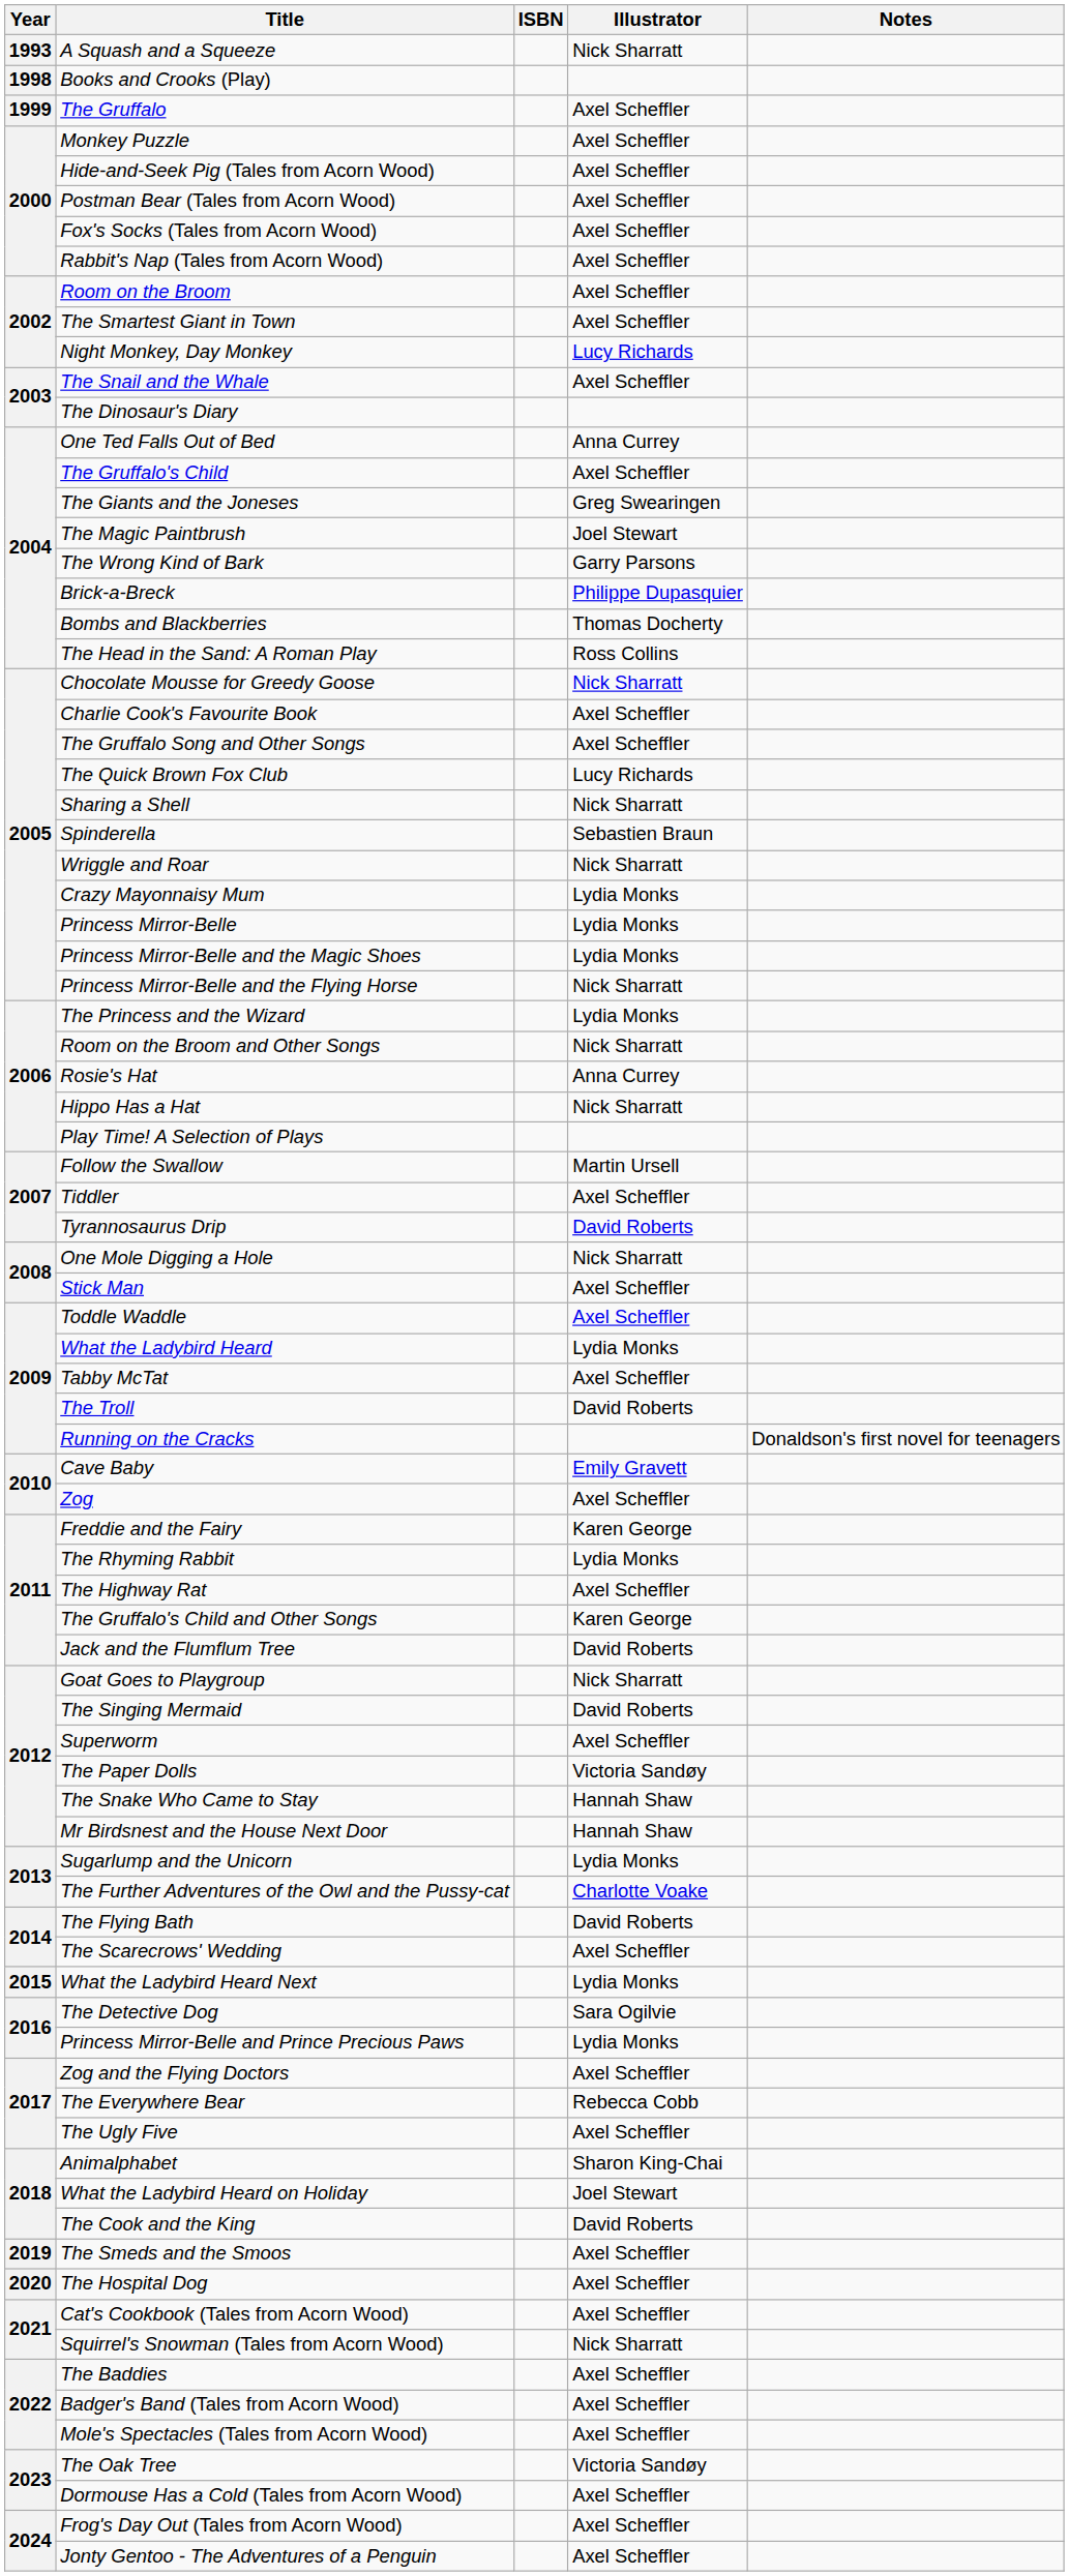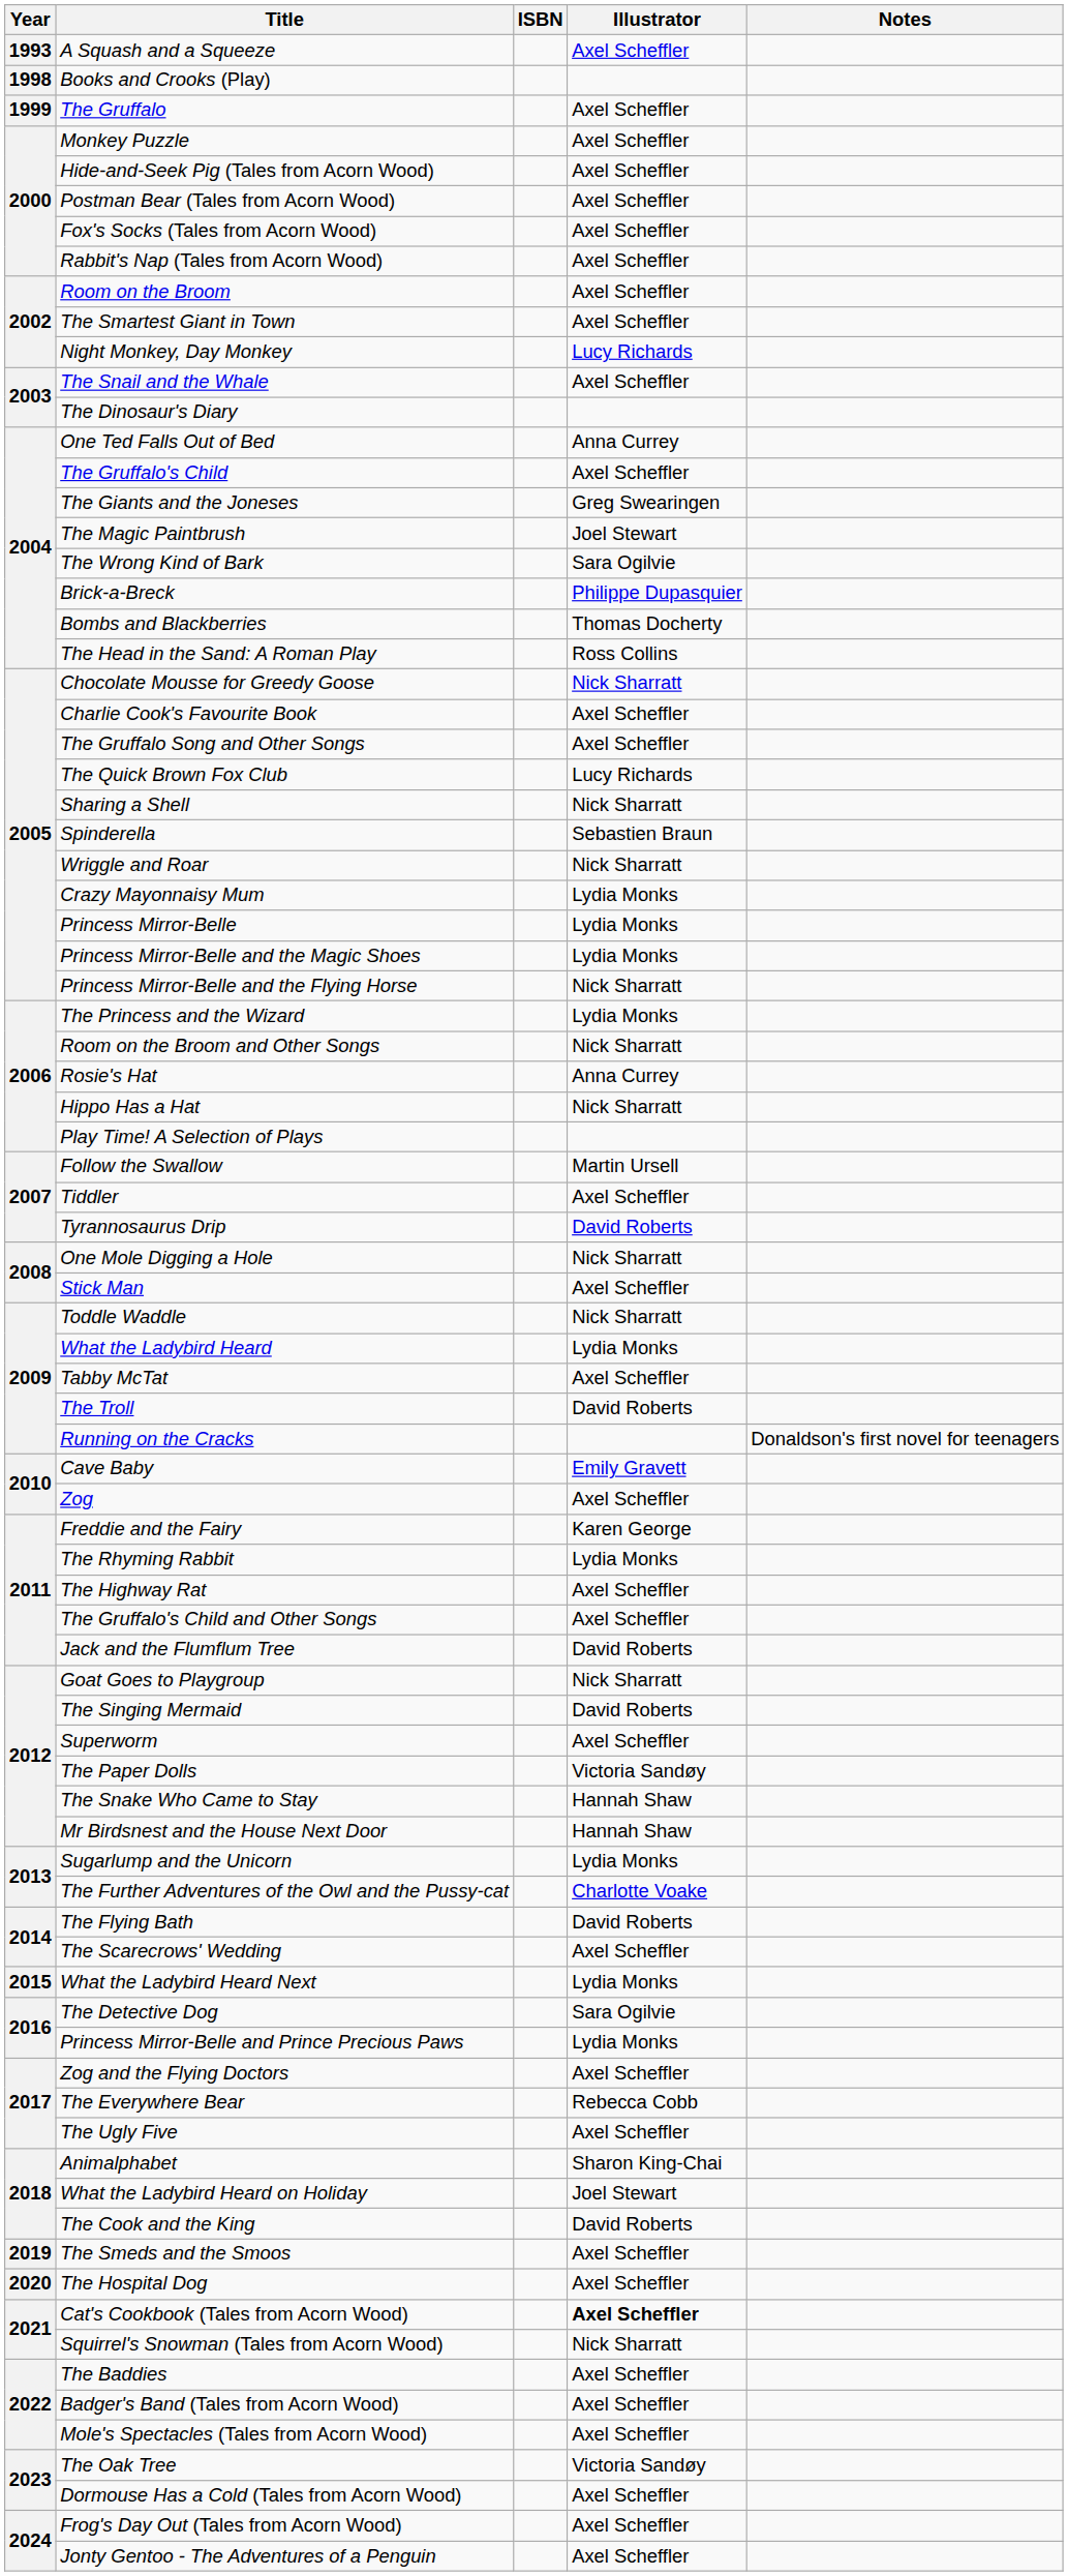A Squash and a Squeeze | Illustrator: Nick Sharratt -> Axel Scheffler
The Wrong Kind of Bark | Illustrator: Garry Parsons -> Sara Ogilvie
Toddle Waddle | Illustrator: Axel Scheffler -> Nick Sharratt
The Gruffalo's Child and Other Songs | Illustrator: Karen George -> Axel Scheffler
Cat's Cookbook (Tales from Acorn Wood) | Illustrator: normal -> bold
